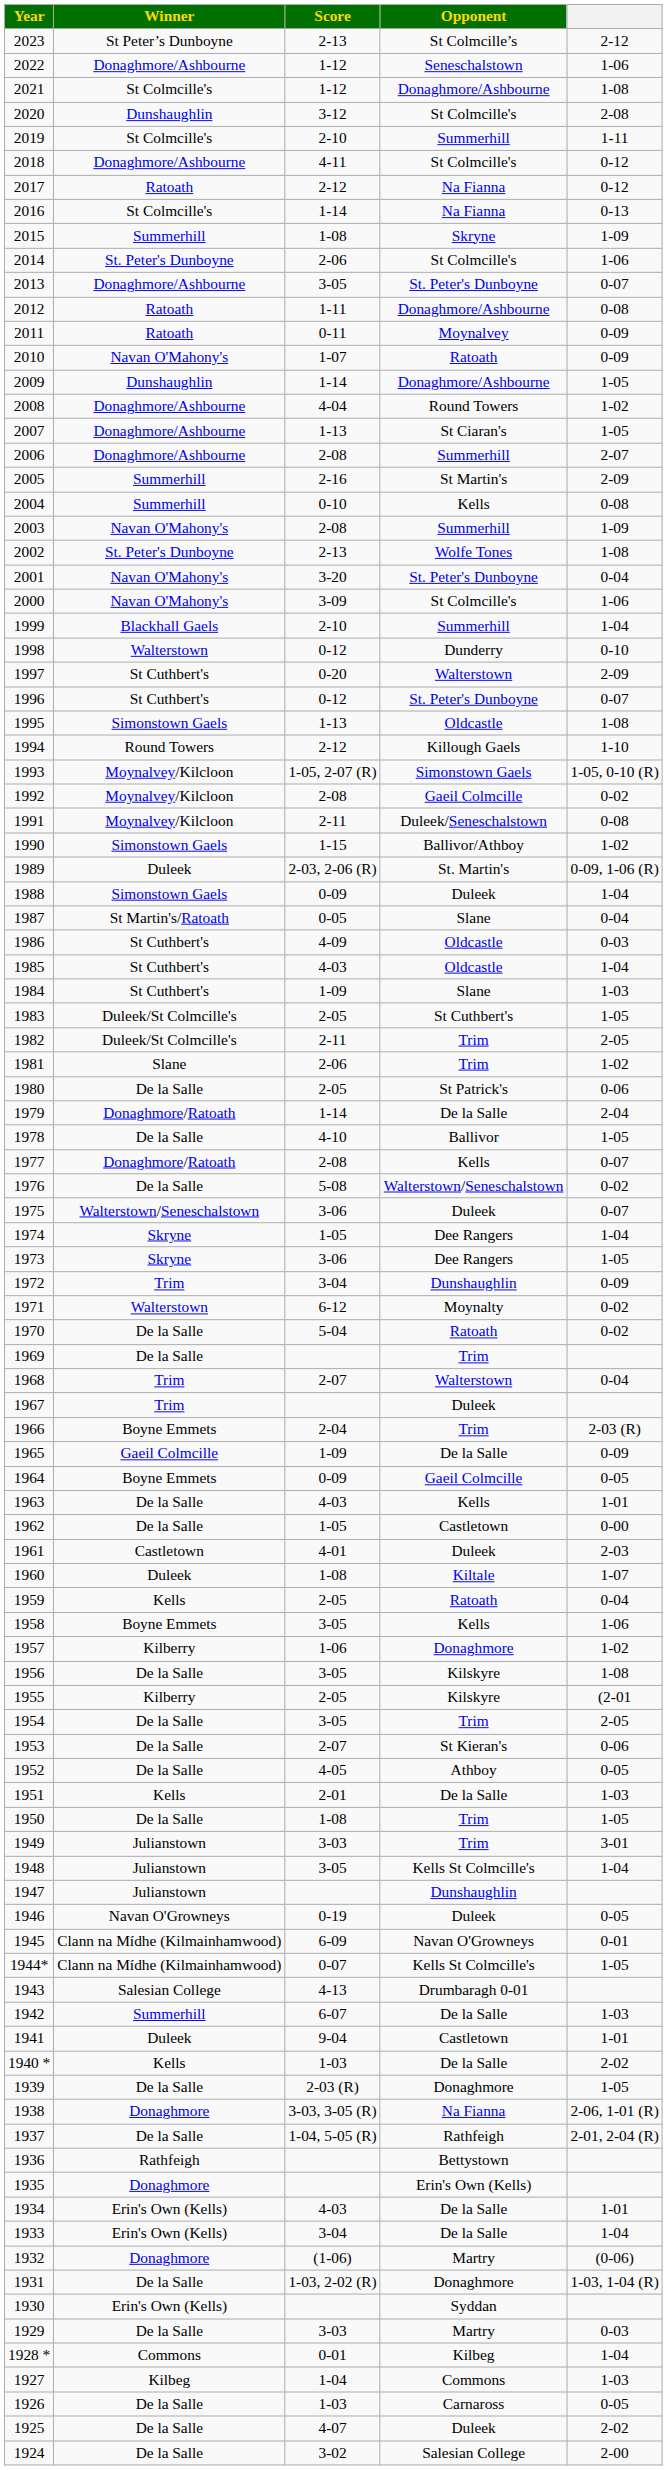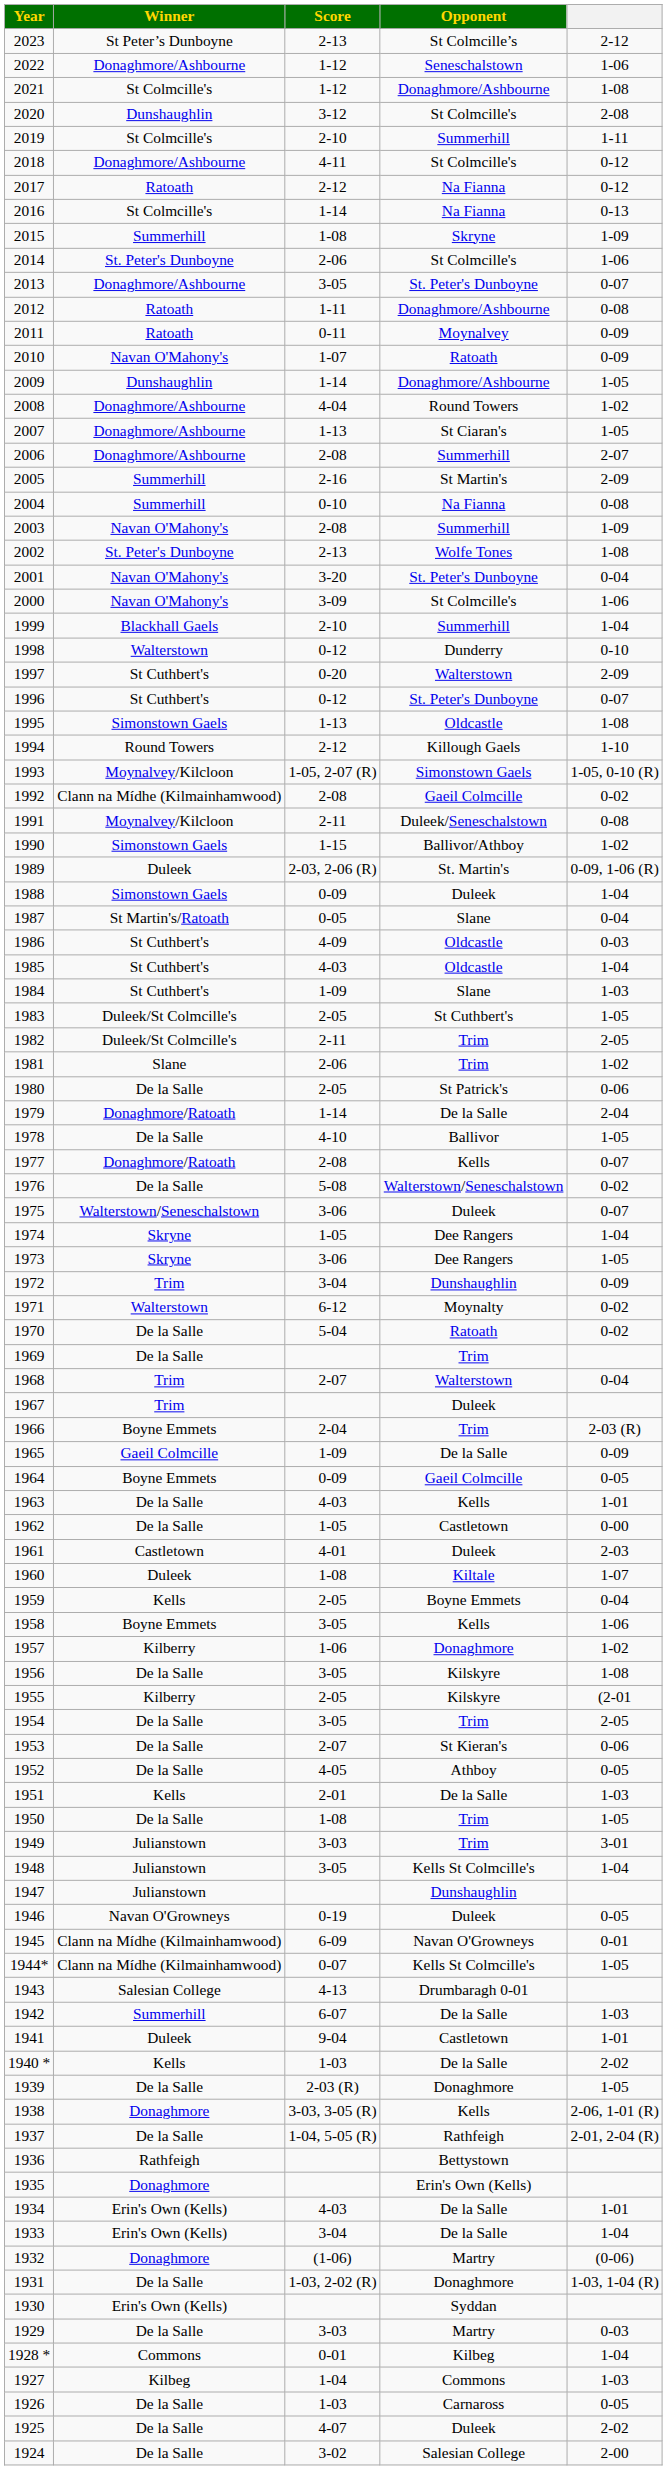2004 | Opponent: Kells -> Na Fianna
1992 | Winner: Moynalvey/Kilcloon -> Clann na Mídhe (Kilmainhamwood)
1959 | Opponent: Ratoath -> Boyne Emmets
1938 | Opponent: Na Fianna -> Kells
